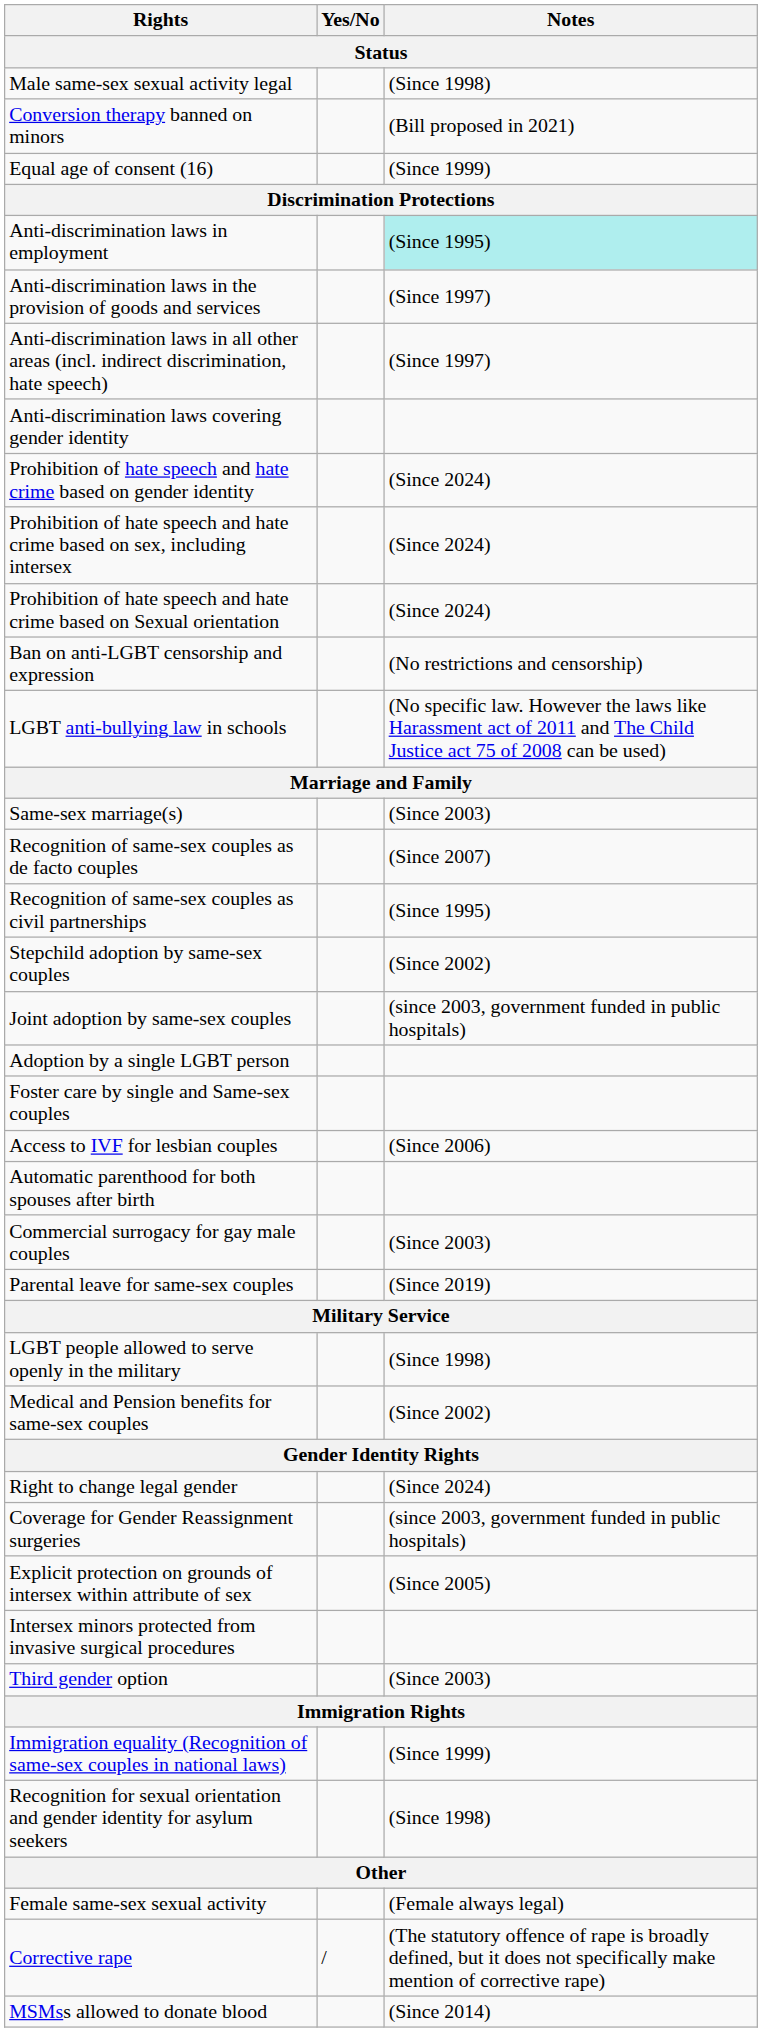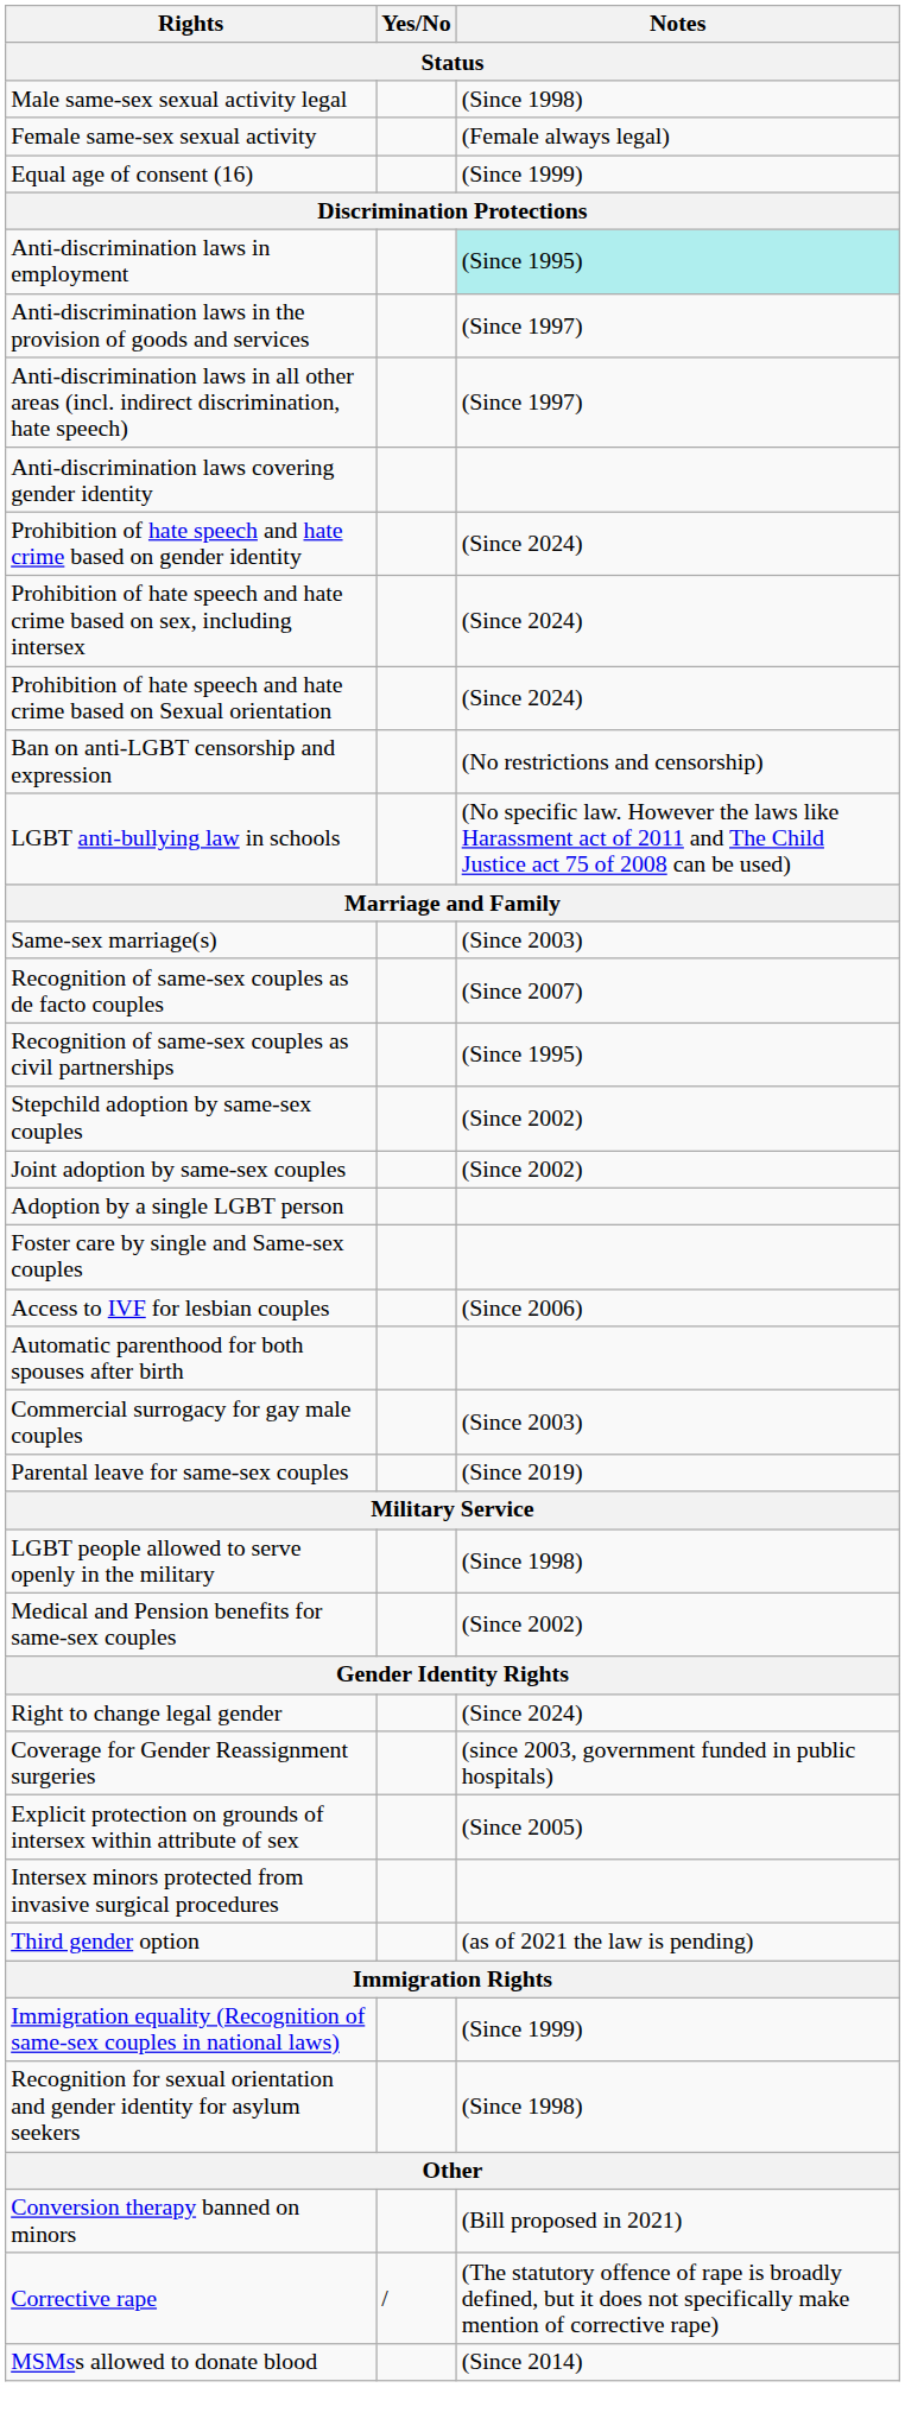rows swapped: Female same-sex sexual activity <-> Conversion therapy banned on minors
Joint adoption by same-sex couples | Notes: (since 2003, government funded in public hospitals) -> (Since 2002)
Third gender option | Notes: (Since 2003) -> (as of 2021 the law is pending)
